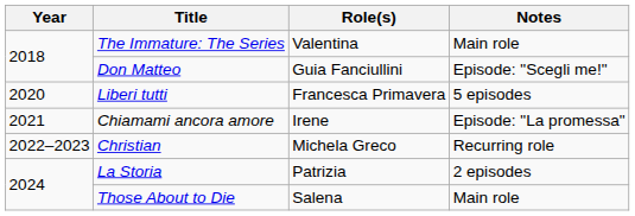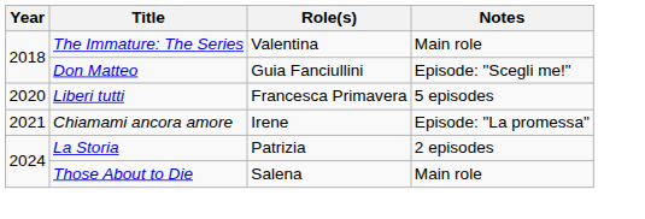- row: 2022–2023 | Christian | Michela Greco | Recurring role
